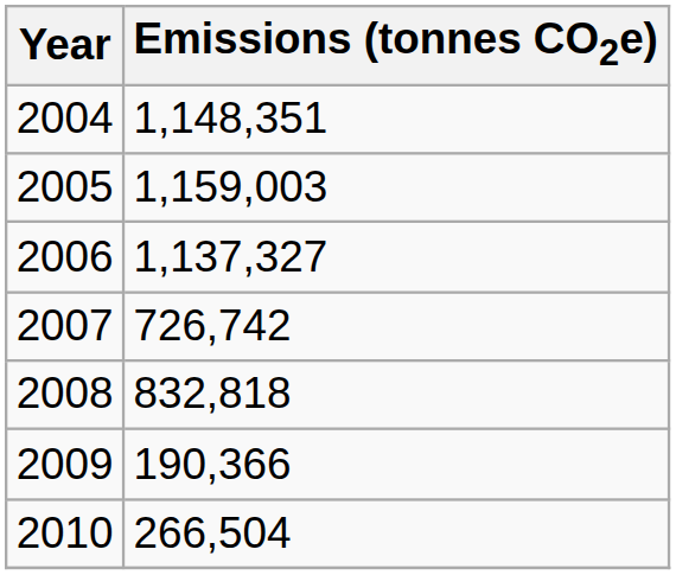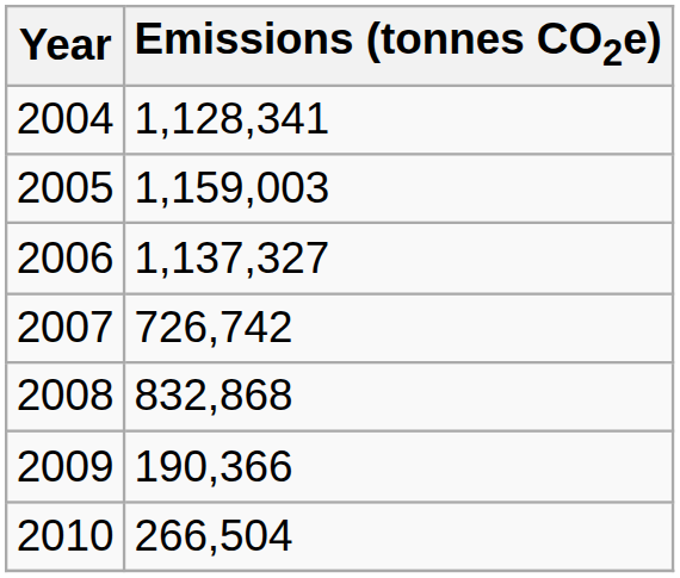2004 | Emissions (tonnes CO2e): 1,148,351 -> 1,128,341
2008 | Emissions (tonnes CO2e): 832,818 -> 832,868
